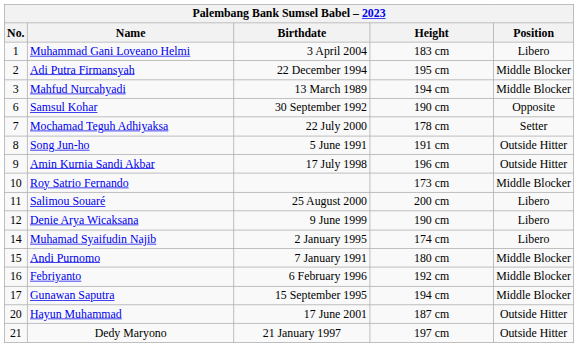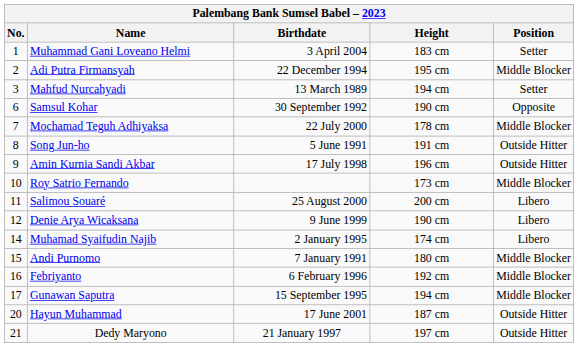Muhammad Gani Loveano Helmi | Position: Libero -> Setter
Mahfud Nurcahyadi | Position: Middle Blocker -> Setter
Mochamad Teguh Adhiyaksa | Position: Setter -> Middle Blocker
